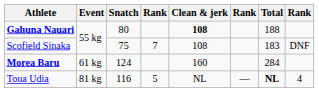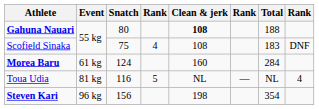Scofield Sinaka | column 4: 7 -> 4
Toua Udia | Total: bold -> normal
+ row: Steven Kari | 96 kg | 156 | 198 | 354
